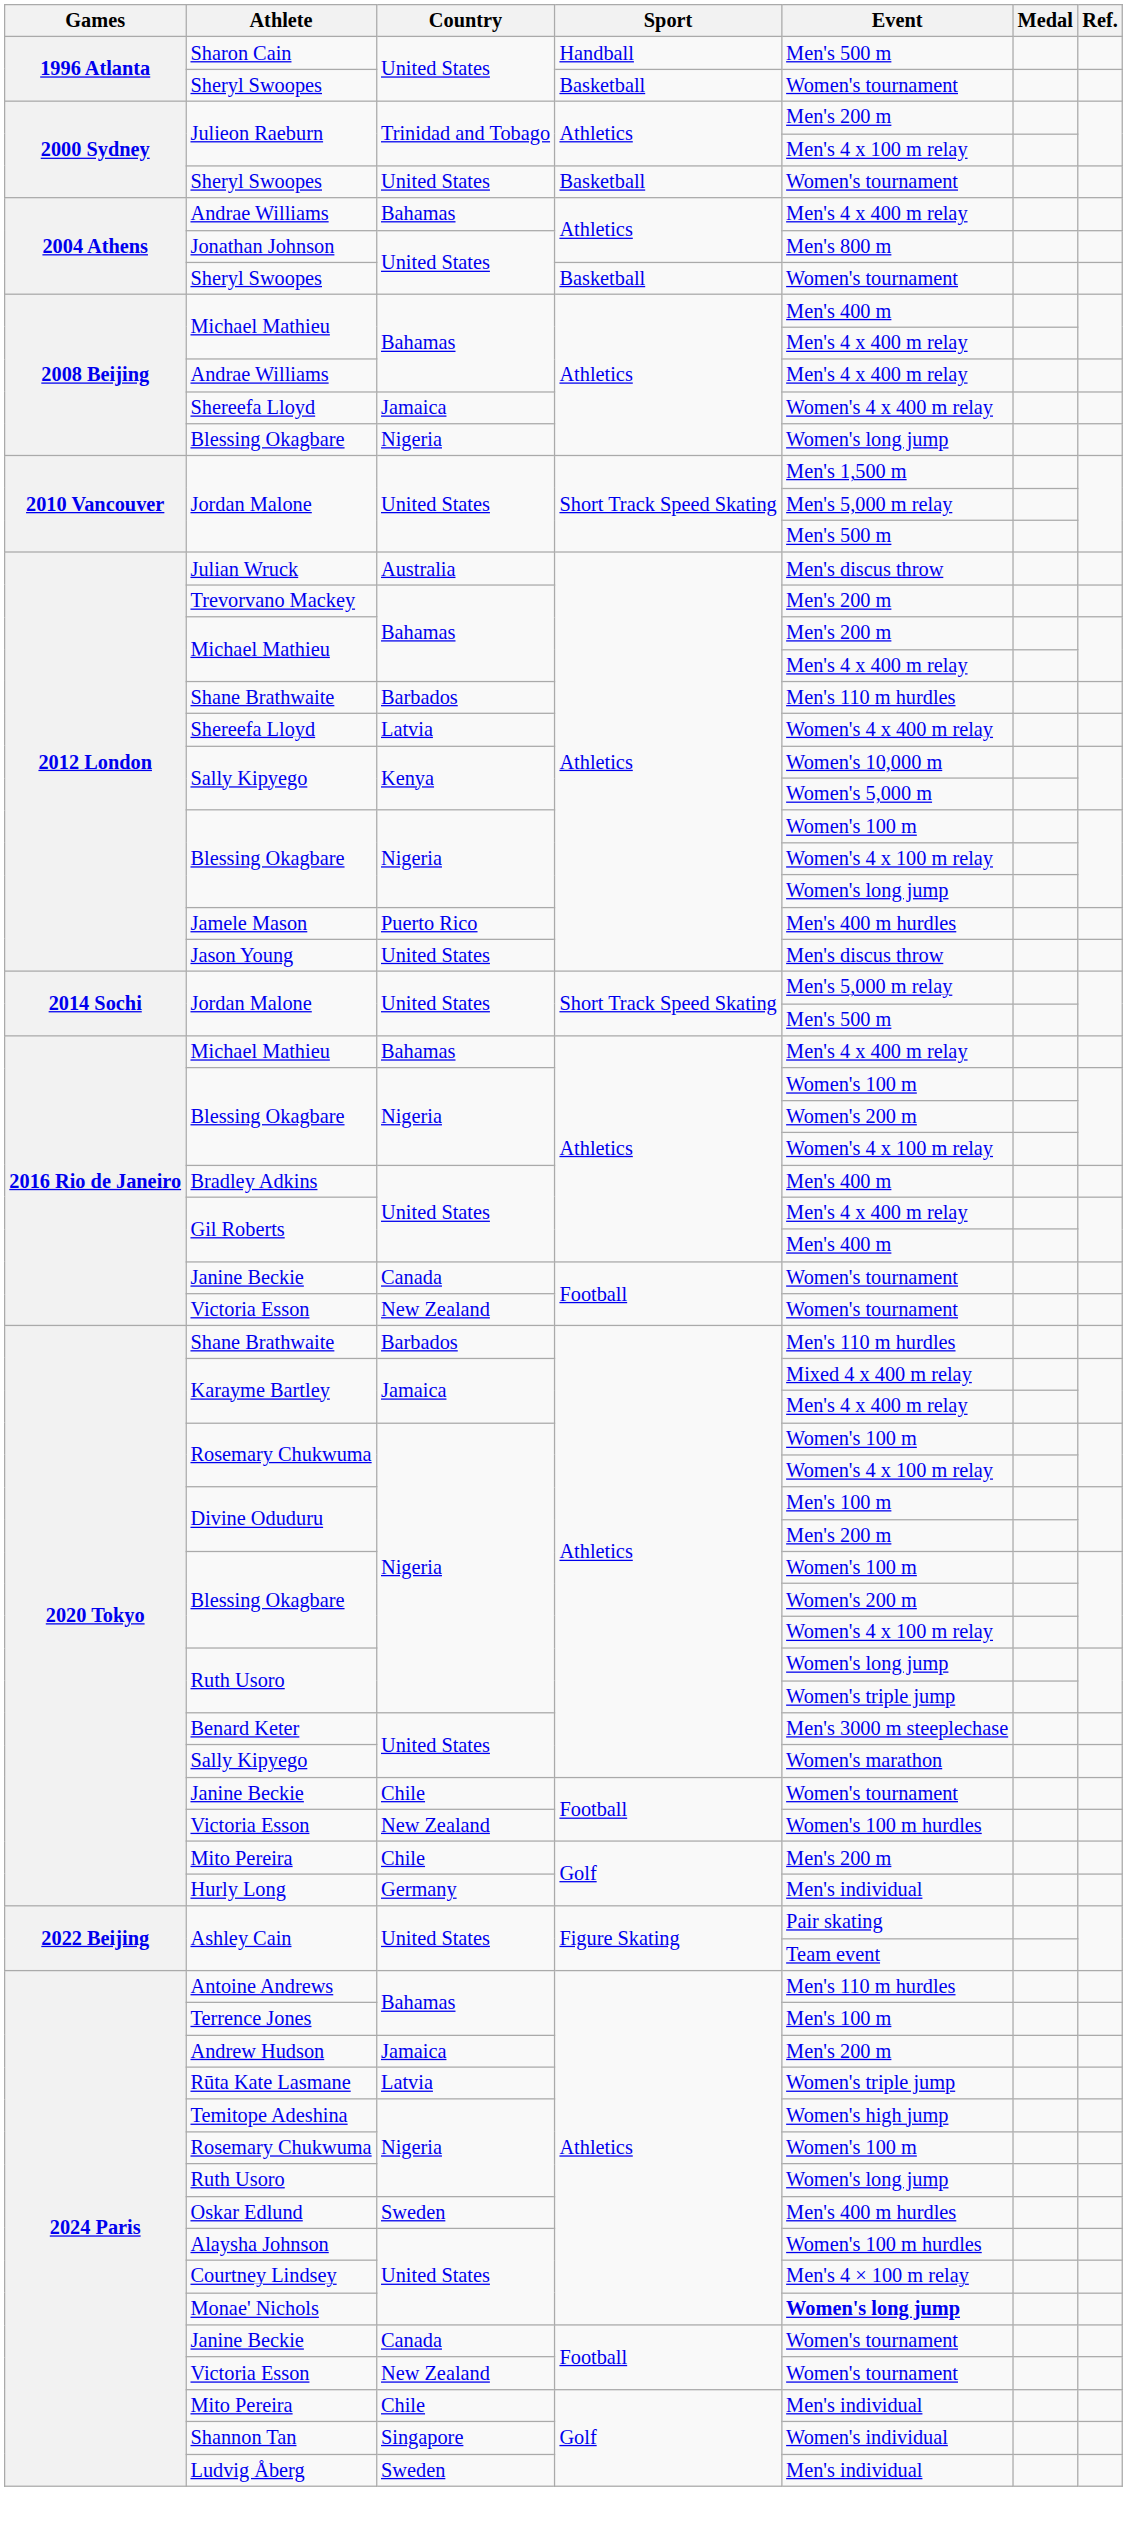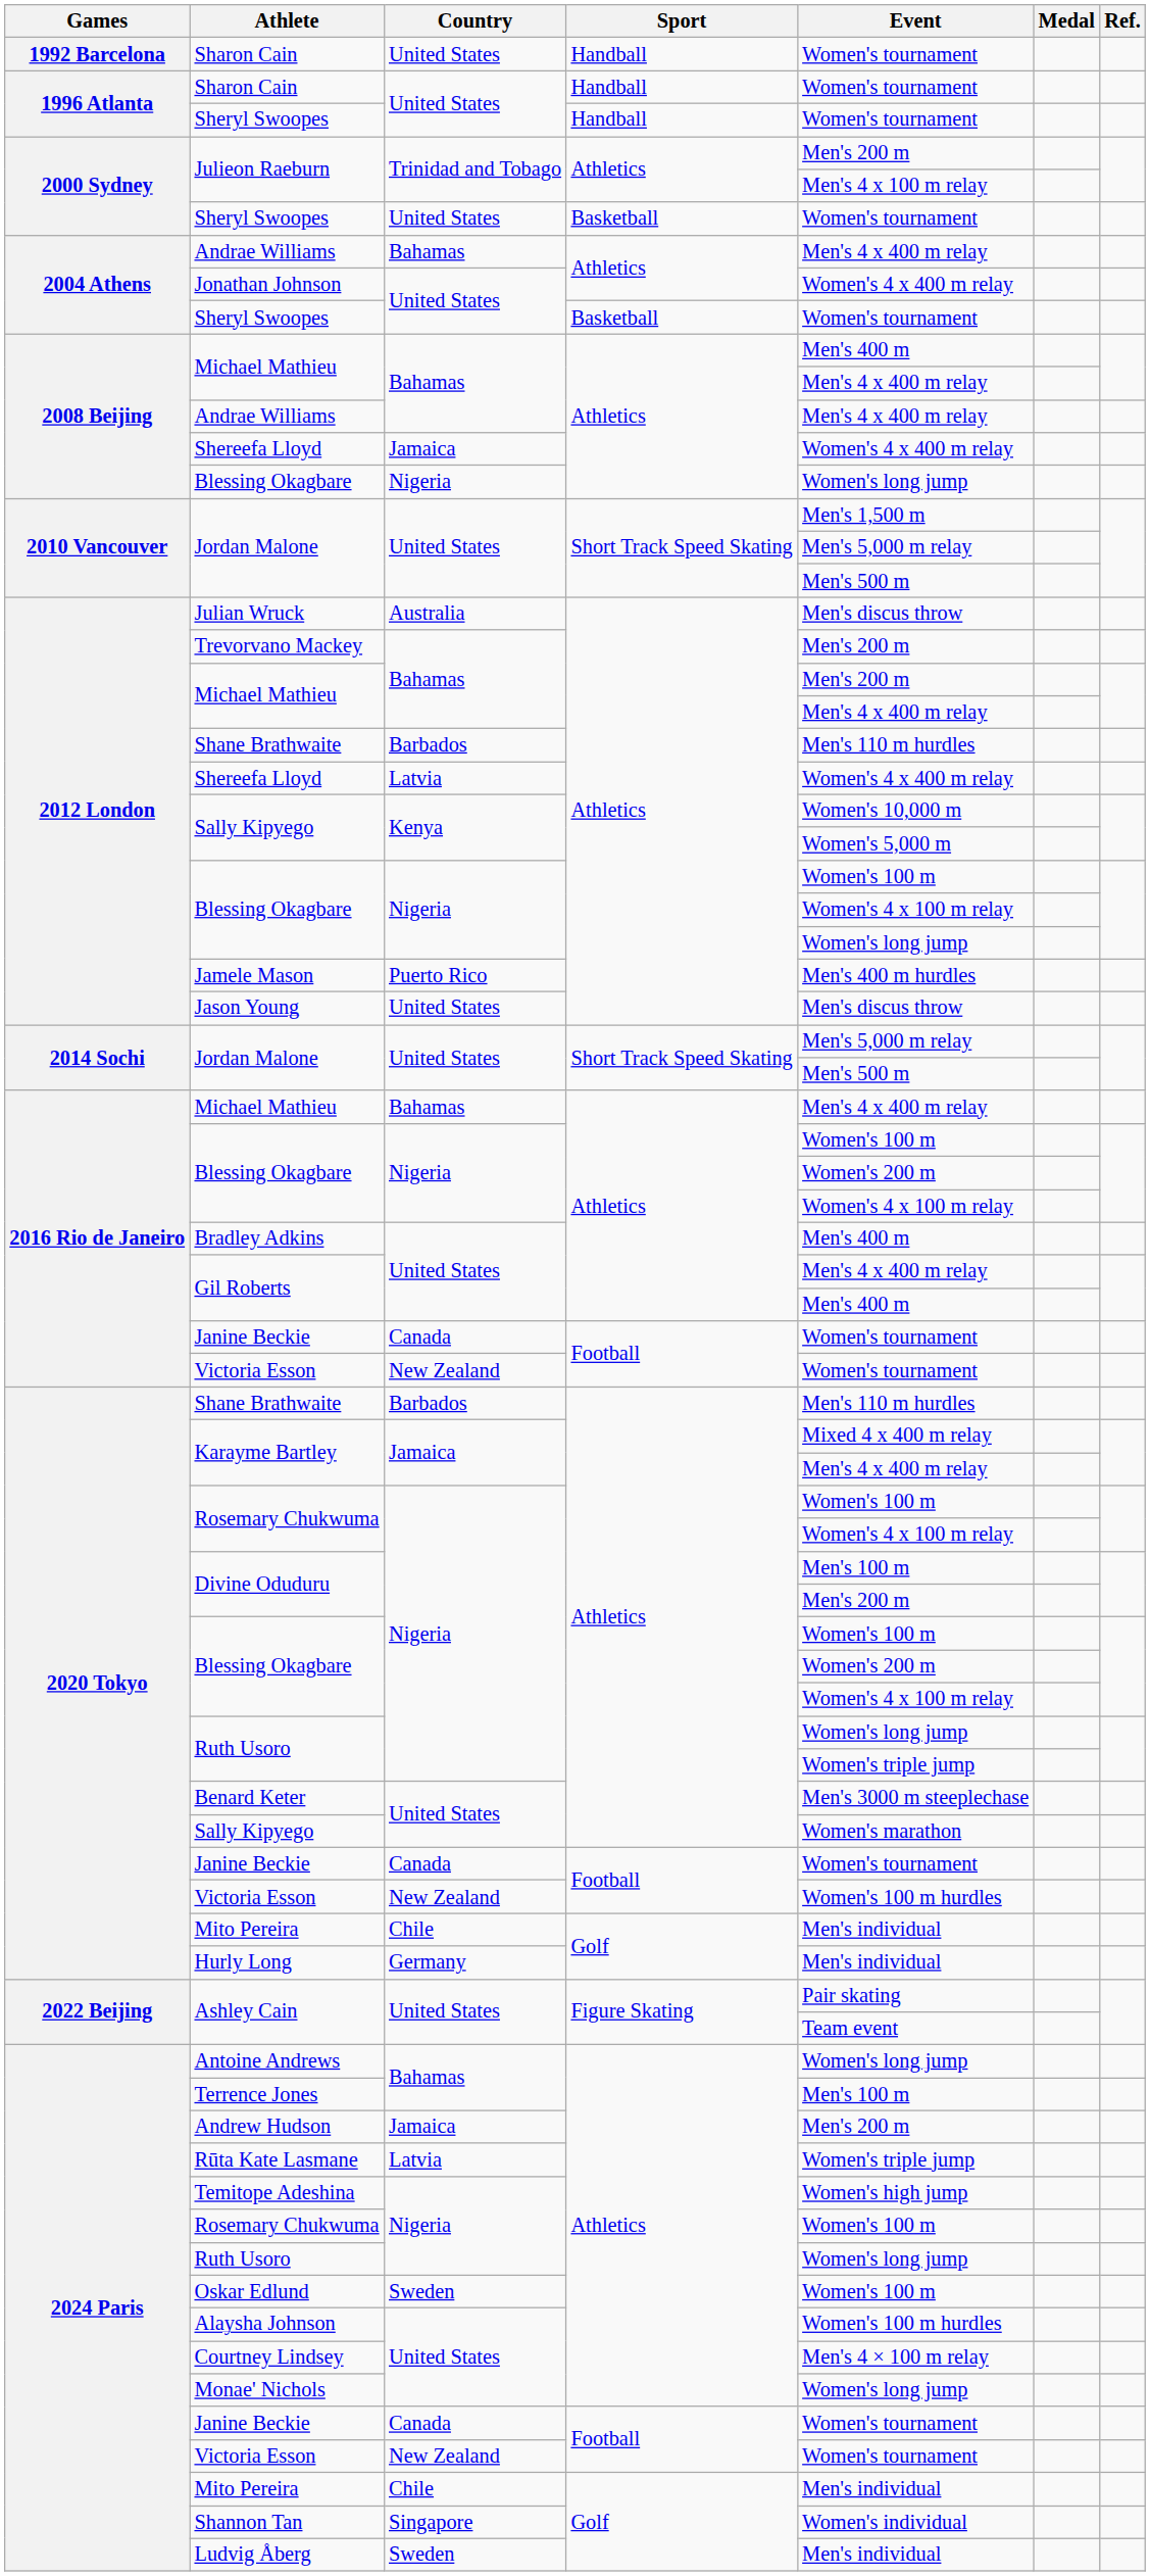+ row: 1992 Barcelona | Sharon Cain | United States | Handball | Women's tournament
1996 Atlanta / Sharon Cain | Event: Men's 500 m -> Women's tournament
1996 Atlanta / Sheryl Swoopes | Sport: Basketball -> Handball
Jonathan Johnson | Event: Men's 800 m -> Women's 4 x 400 m relay
2020 Tokyo / Janine Beckie | Country: Chile -> Canada
2020 Tokyo / Mito Pereira | Event: Men's 200 m -> Men's individual
Antoine Andrews | Event: Men's 110 m hurdles -> Women's long jump
Oskar Edlund | Event: Men's 400 m hurdles -> Women's 100 m
Monae' Nichols | Event: bold -> normal
